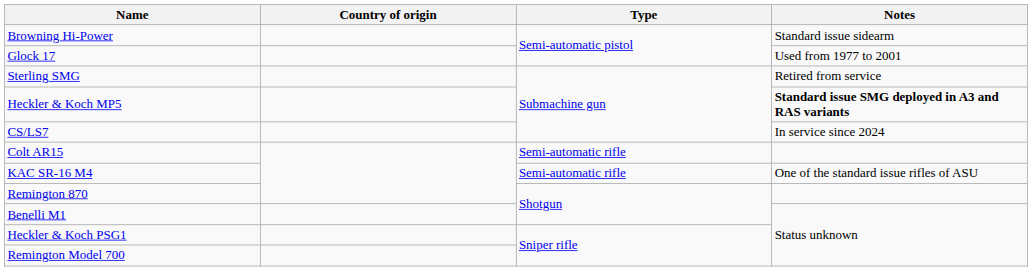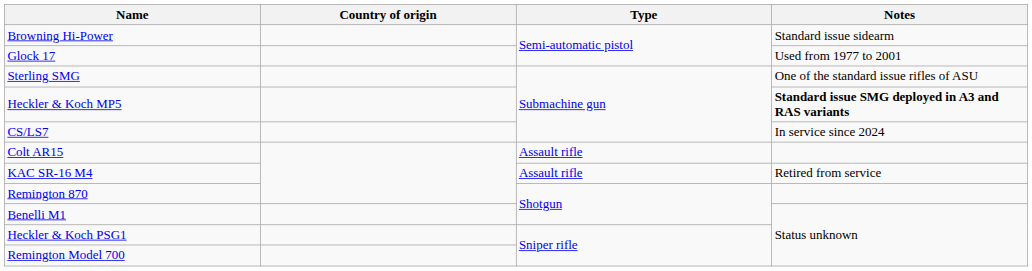Sterling SMG | Notes: Retired from service -> One of the standard issue rifles of ASU
Colt AR15 | Type: Semi-automatic rifle -> Assault rifle
KAC SR-16 M4 | Type: Semi-automatic rifle -> Assault rifle
KAC SR-16 M4 | Notes: One of the standard issue rifles of ASU -> Retired from service
